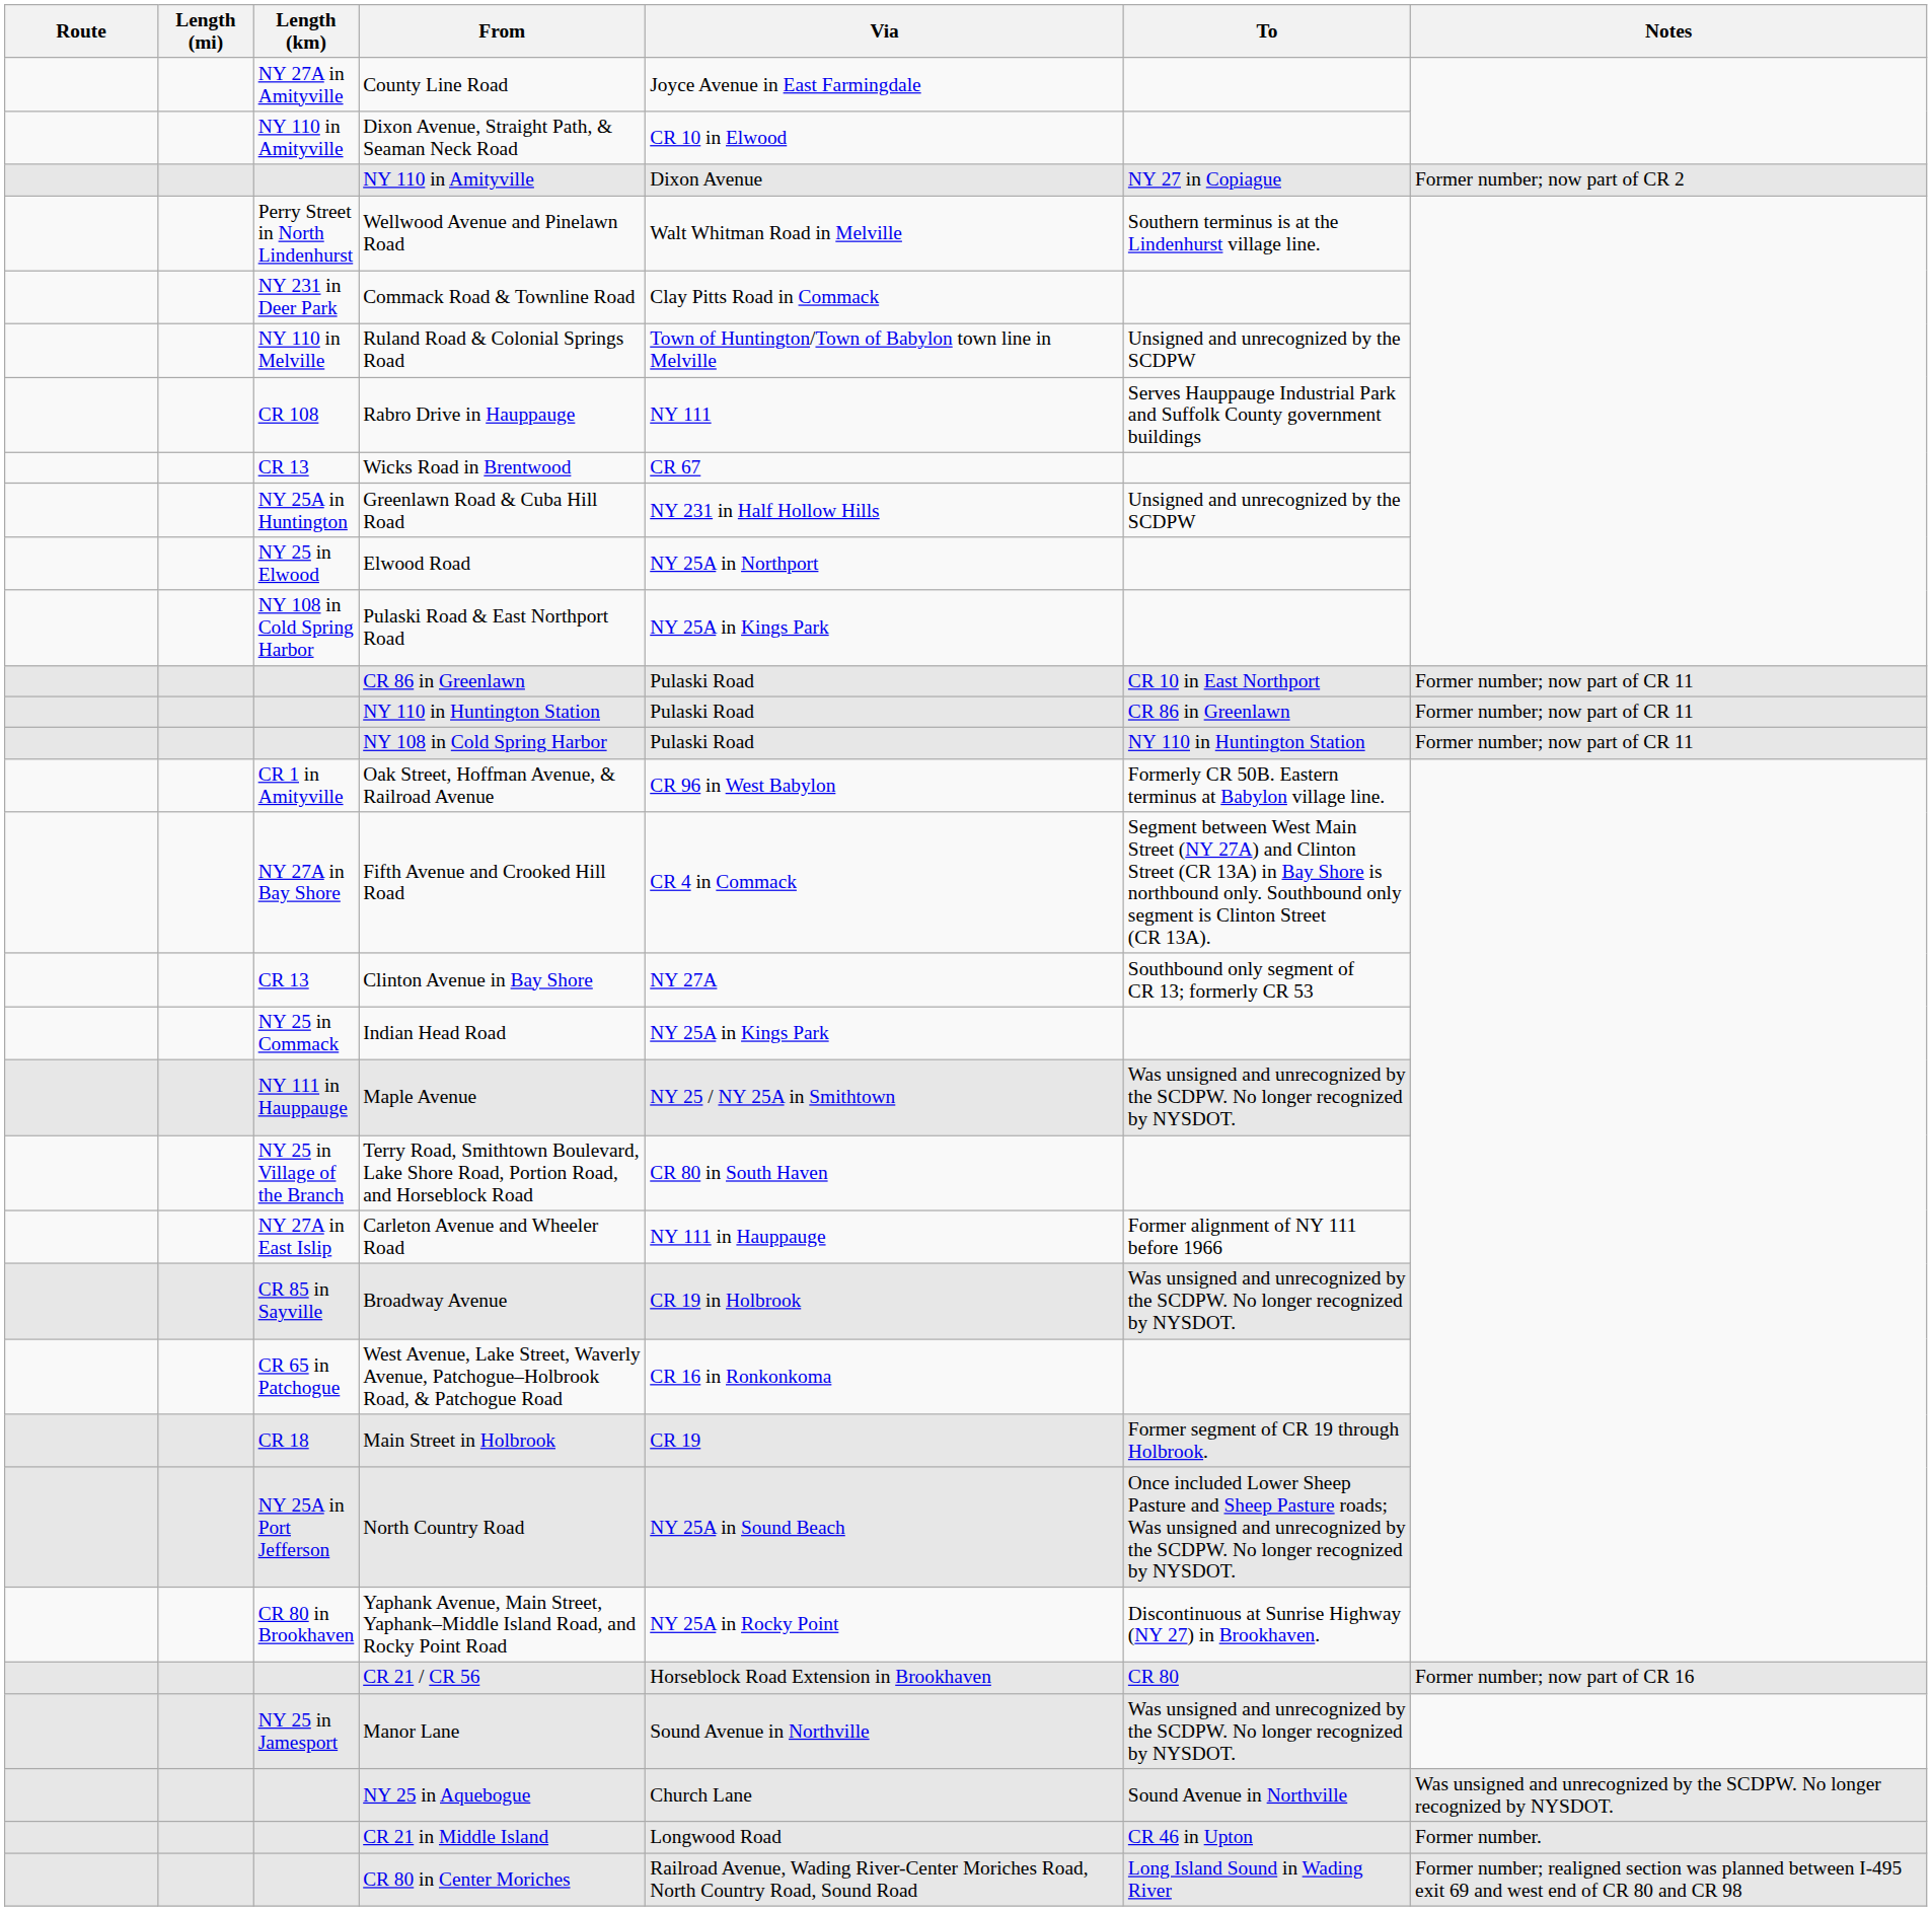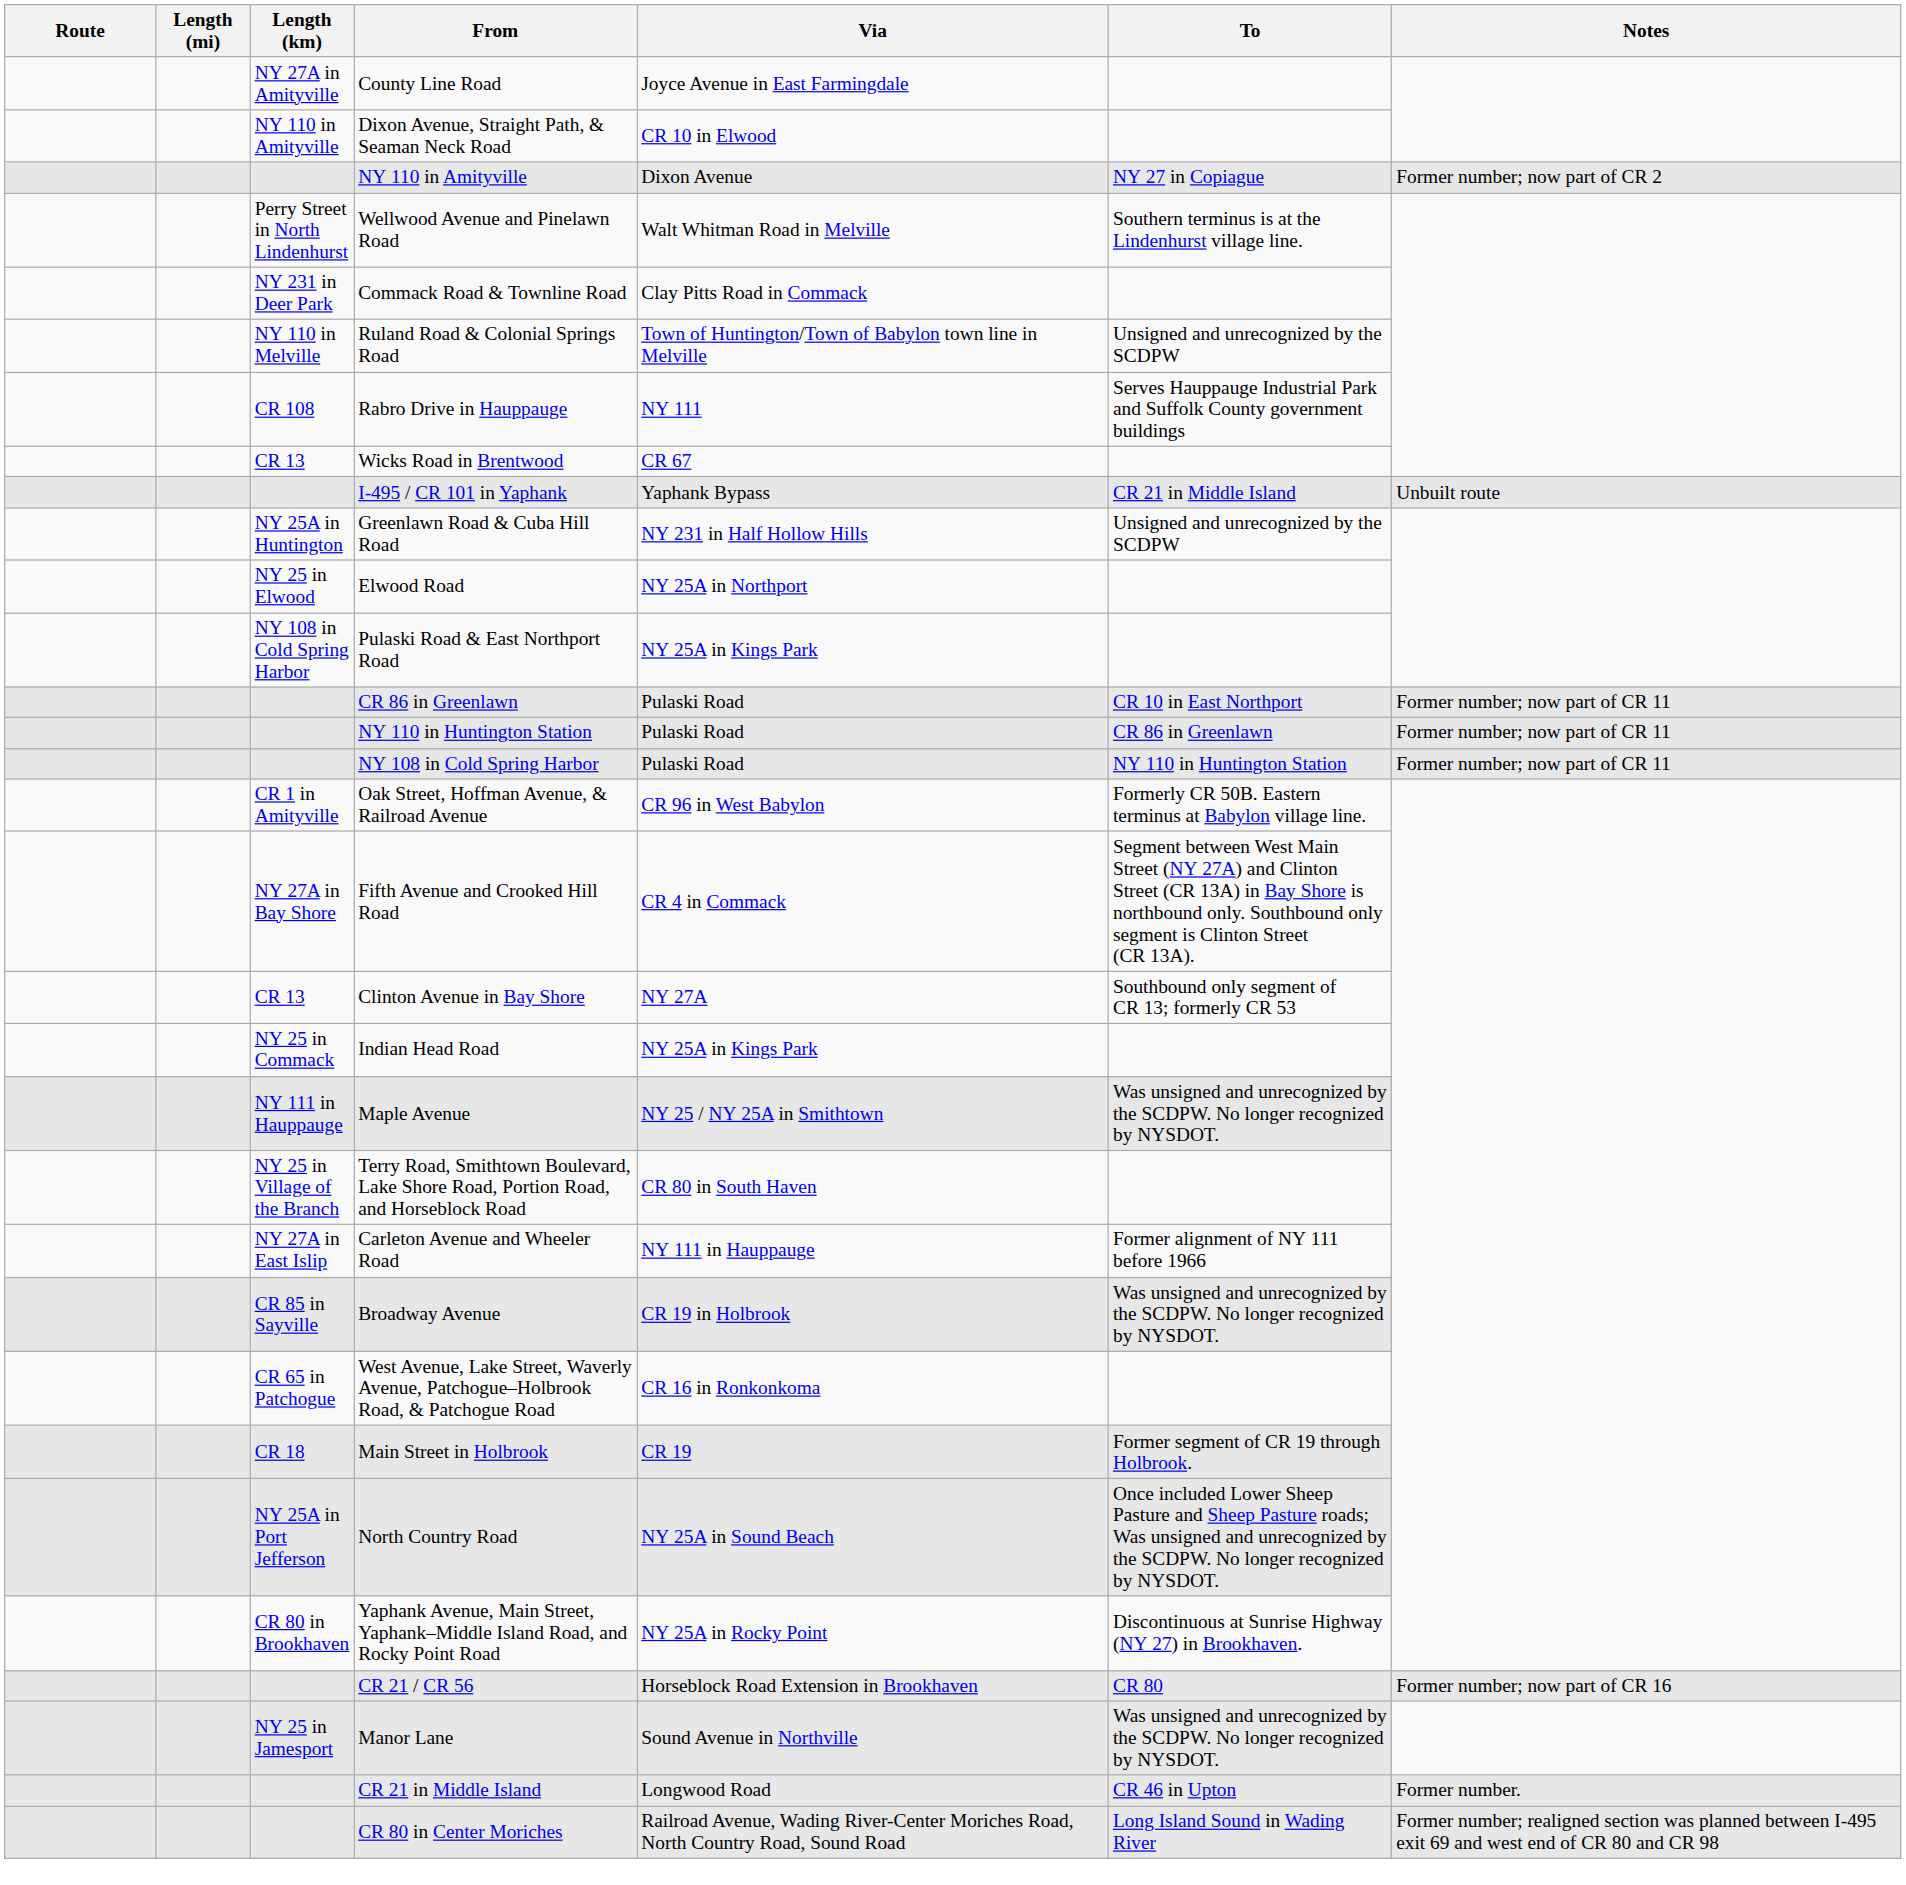+ row: I-495 / CR 101 in Yaphank | Yaphank Bypass | CR 21 in Middle Island | Unbuilt route
- row: NY 25 in Aquebogue | Church Lane | Sound Avenue in Northville | Was unsigned and unrecognized by the SCDPW. No longer recognized by NYSDOT.
